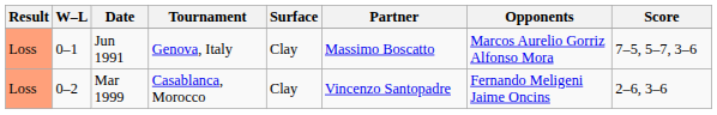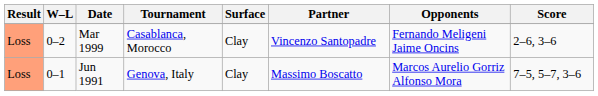rows swapped: Jun 1991 <-> Mar 1999
